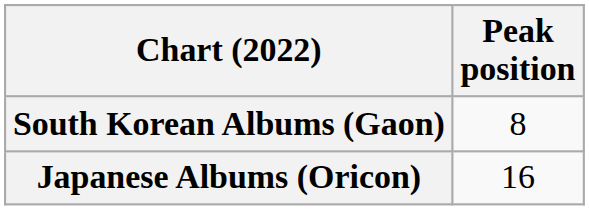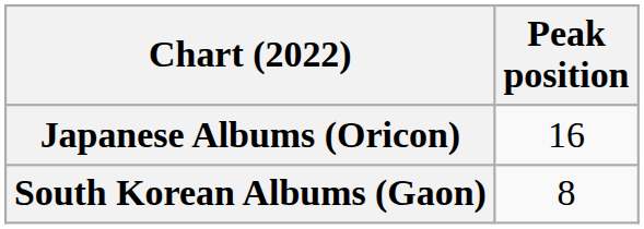rows swapped: Japanese Albums (Oricon) <-> South Korean Albums (Gaon)
